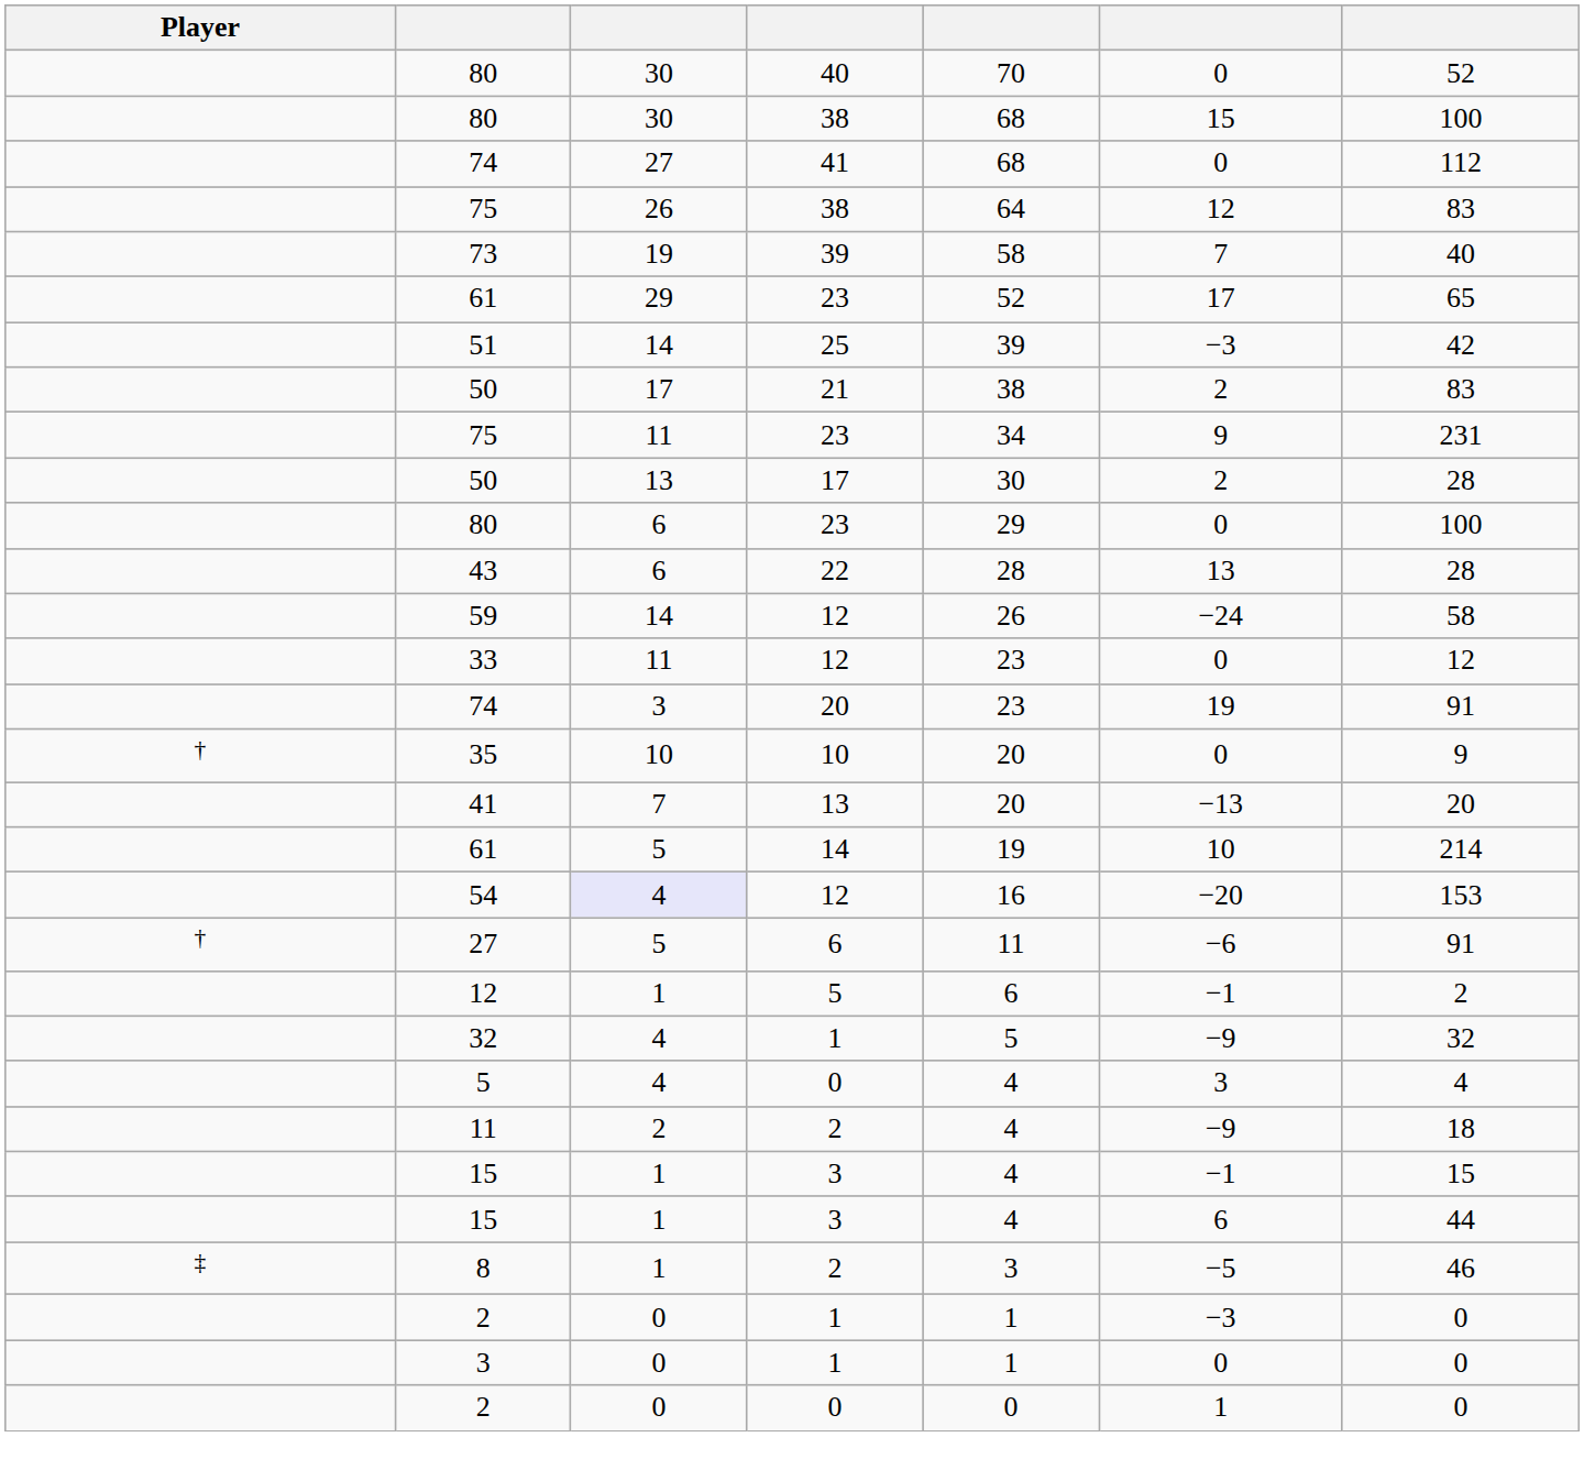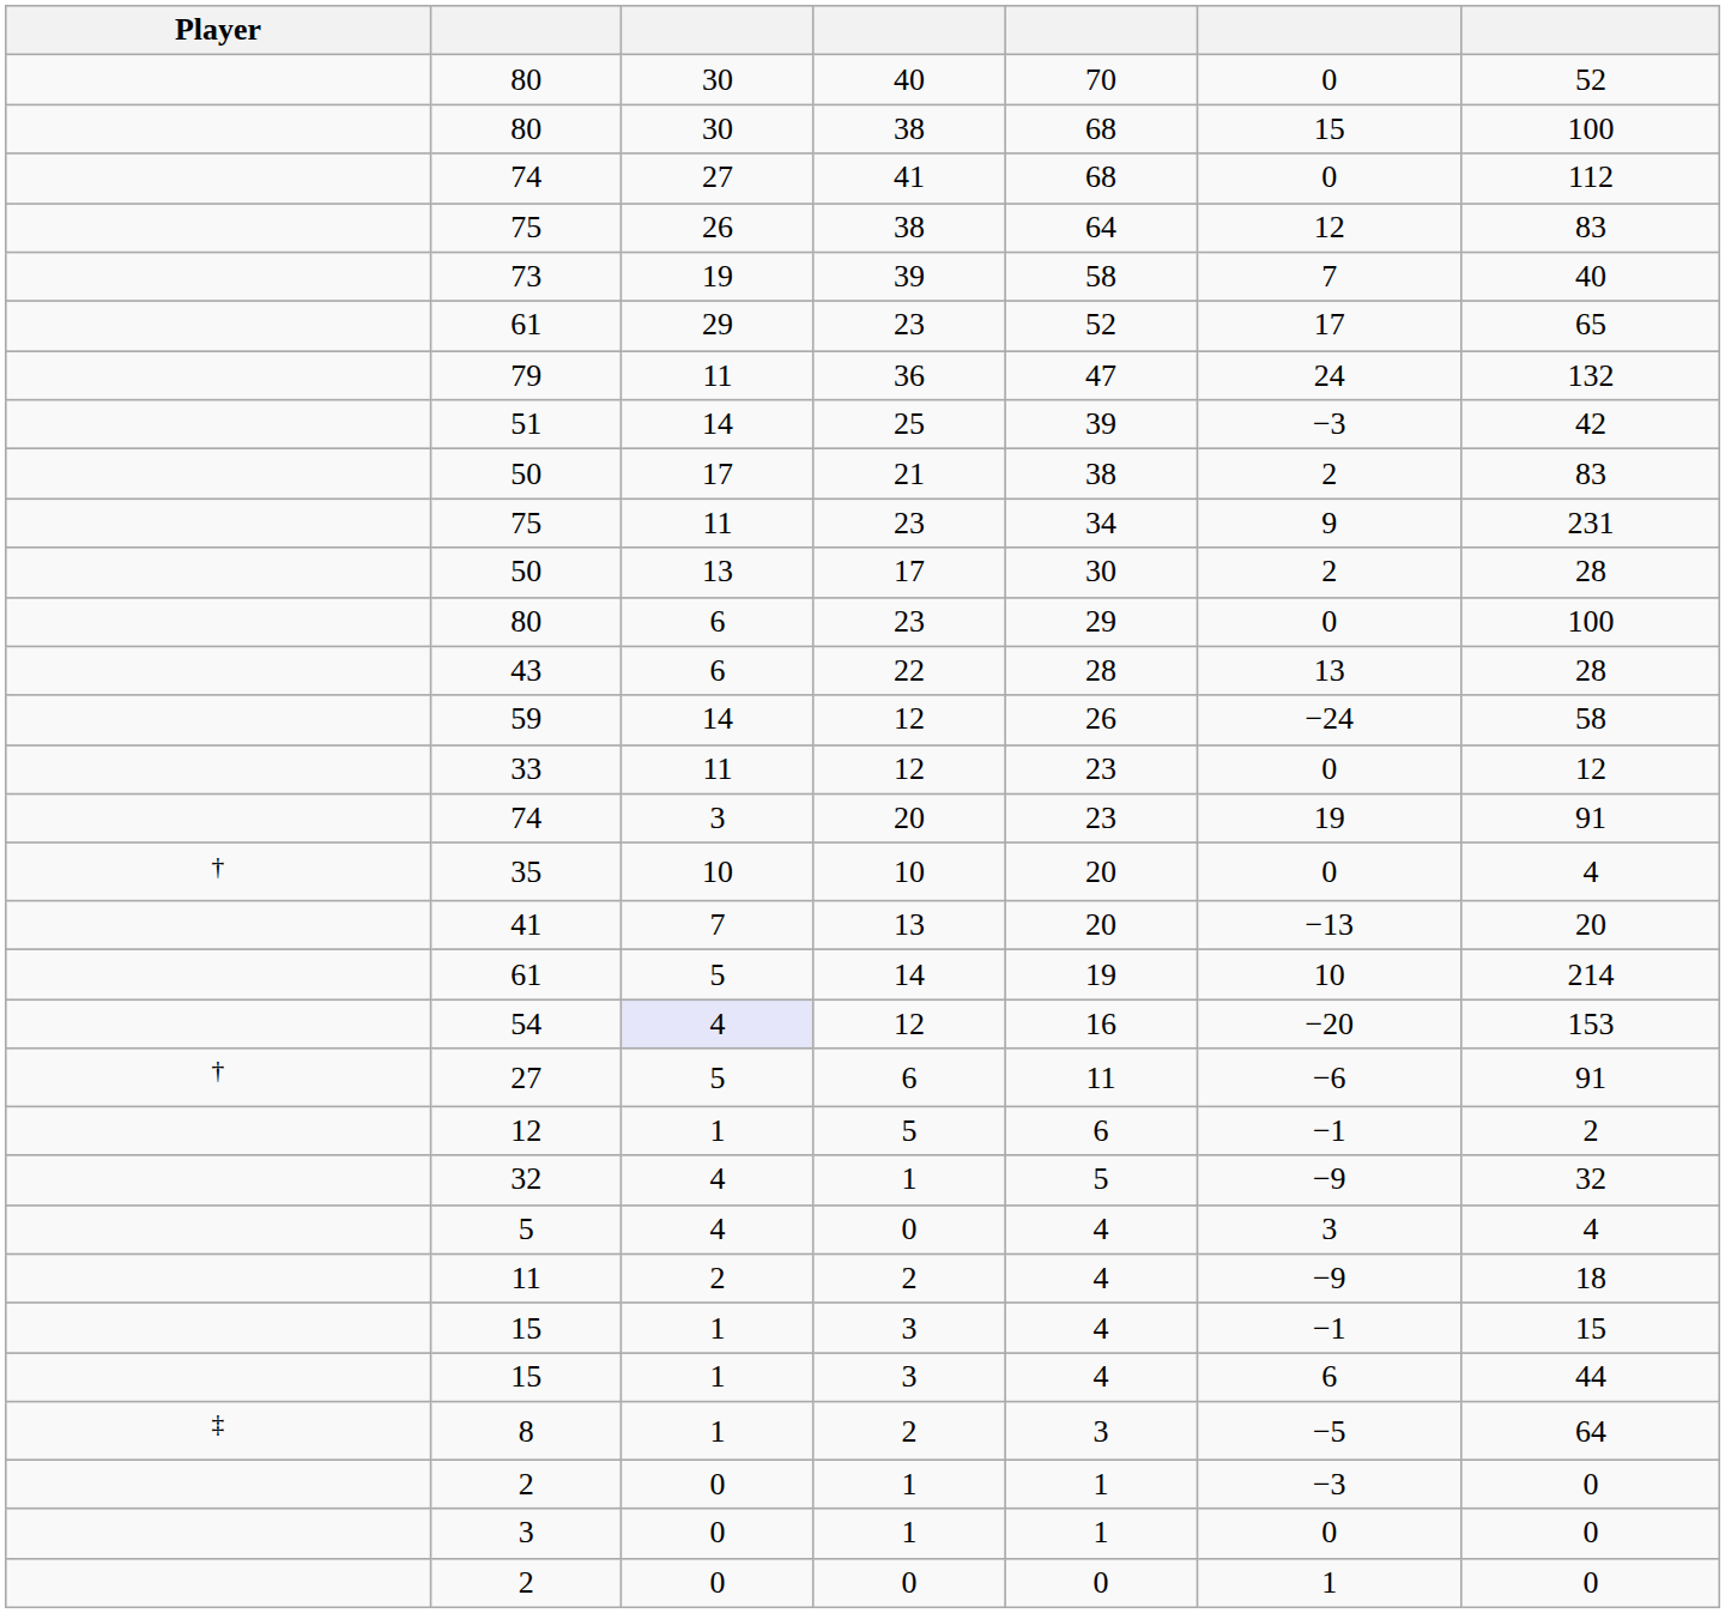+ row: 79 | 11 | 36 | 47 | 24 | 132
35 | column 7: 9 -> 4
8 | column 7: 46 -> 64
